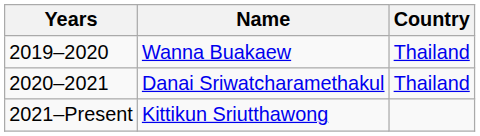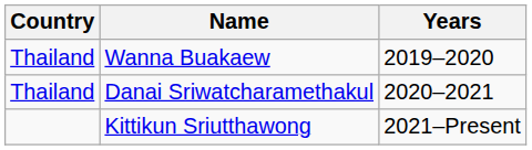columns swapped: Years <-> Country
